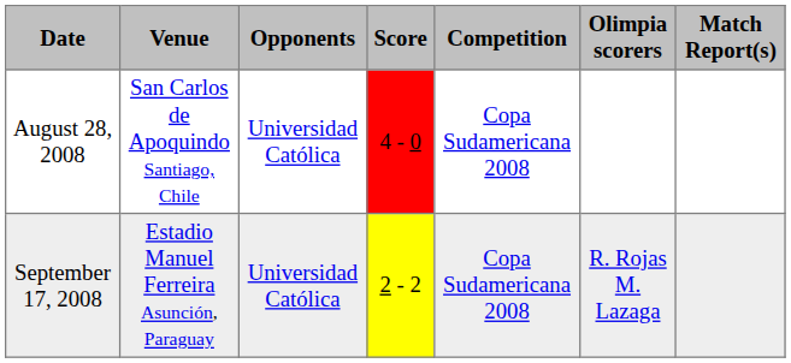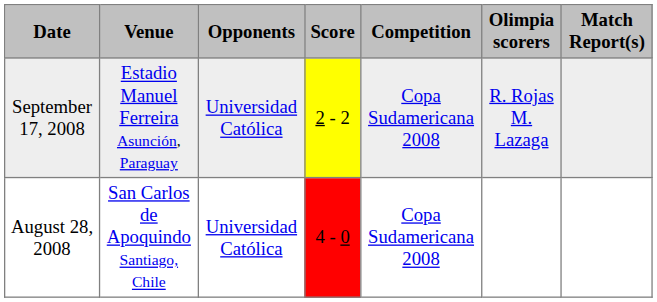rows swapped: August 28, 2008 <-> September 17, 2008
